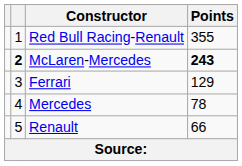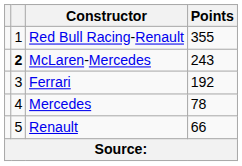McLaren-Mercedes | Points: bold -> normal
Ferrari | Points: 129 -> 192
